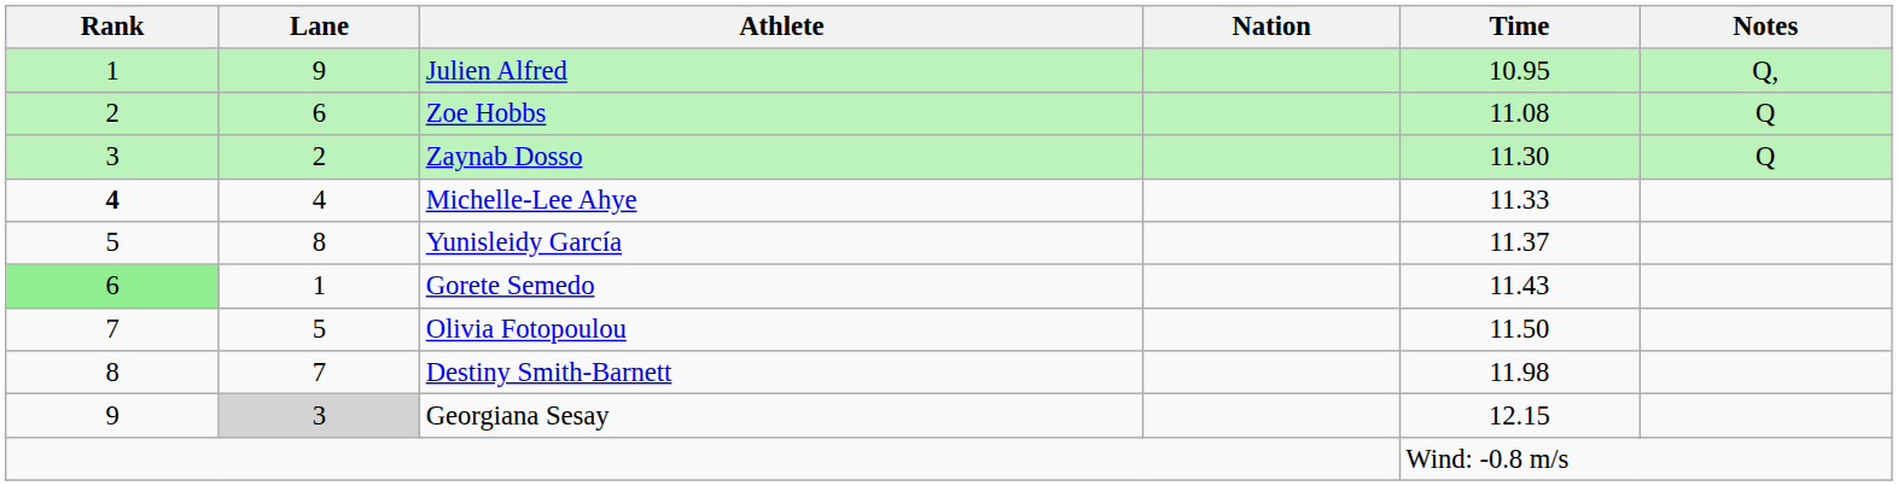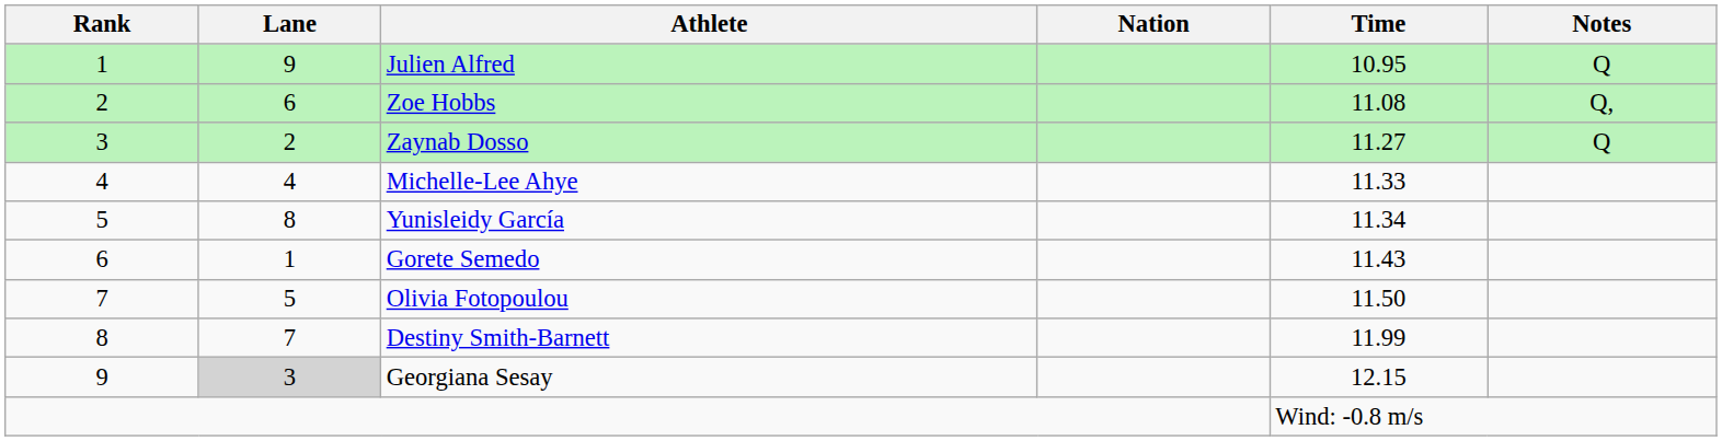Julien Alfred | Notes: Q, -> Q
Zoe Hobbs | Notes: Q -> Q,
Zaynab Dosso | Time: 11.30 -> 11.27
Michelle-Lee Ahye | Rank: bold -> normal
Yunisleidy García | Time: 11.37 -> 11.34
Gorete Semedo | Rank: lightgreen background -> no background
Destiny Smith-Barnett | Time: 11.98 -> 11.99
